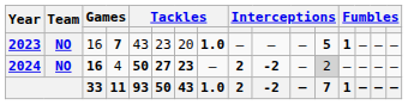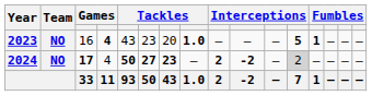2023 | column 4: 7 -> 4
2024 | column 3: 16 -> 17
